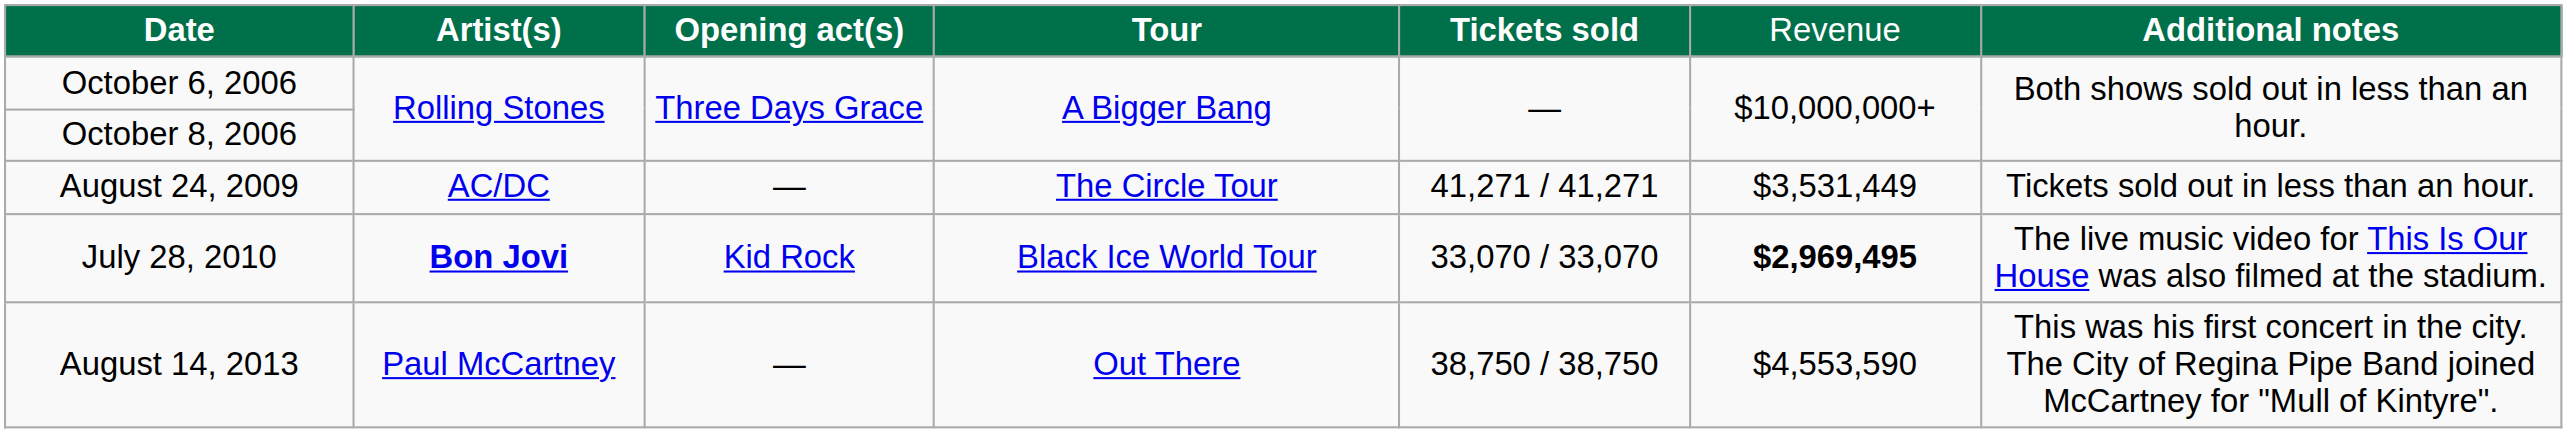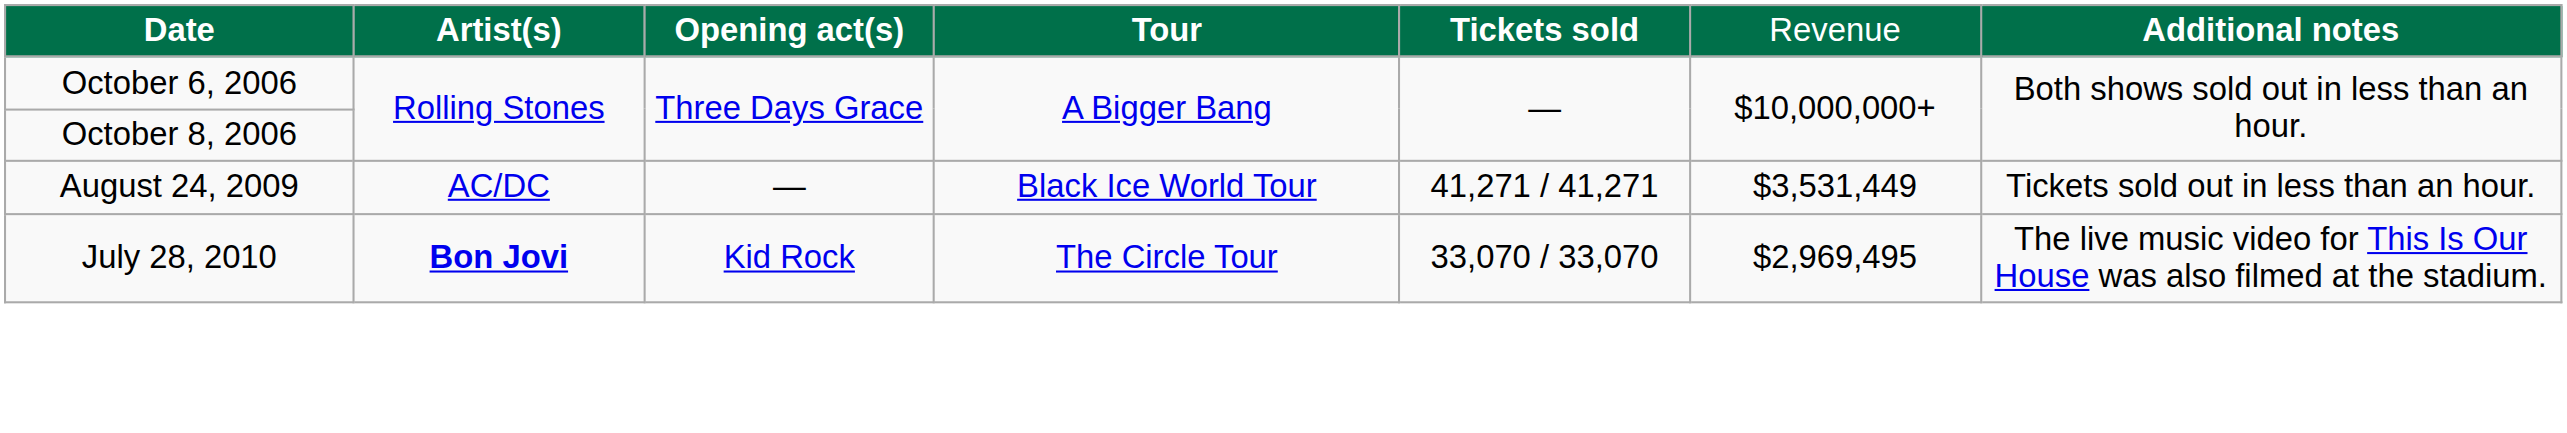August 24, 2009 | column 4: The Circle Tour -> Black Ice World Tour
July 28, 2010 | column 4: Black Ice World Tour -> The Circle Tour
July 28, 2010 | column 6: bold -> normal
- row: August 14, 2013 | Paul McCartney | — | Out There | 38,750 / 38,750 | $4,553,590 | This was his first concert in the city. The City of Regina Pipe Band joined McCartney for "Mull of Kintyre".
